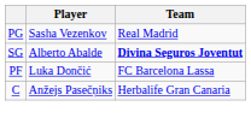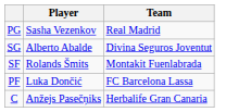SG | Team: bold -> normal
+ row: SF | Rolands Šmits | Montakit Fuenlabrada
